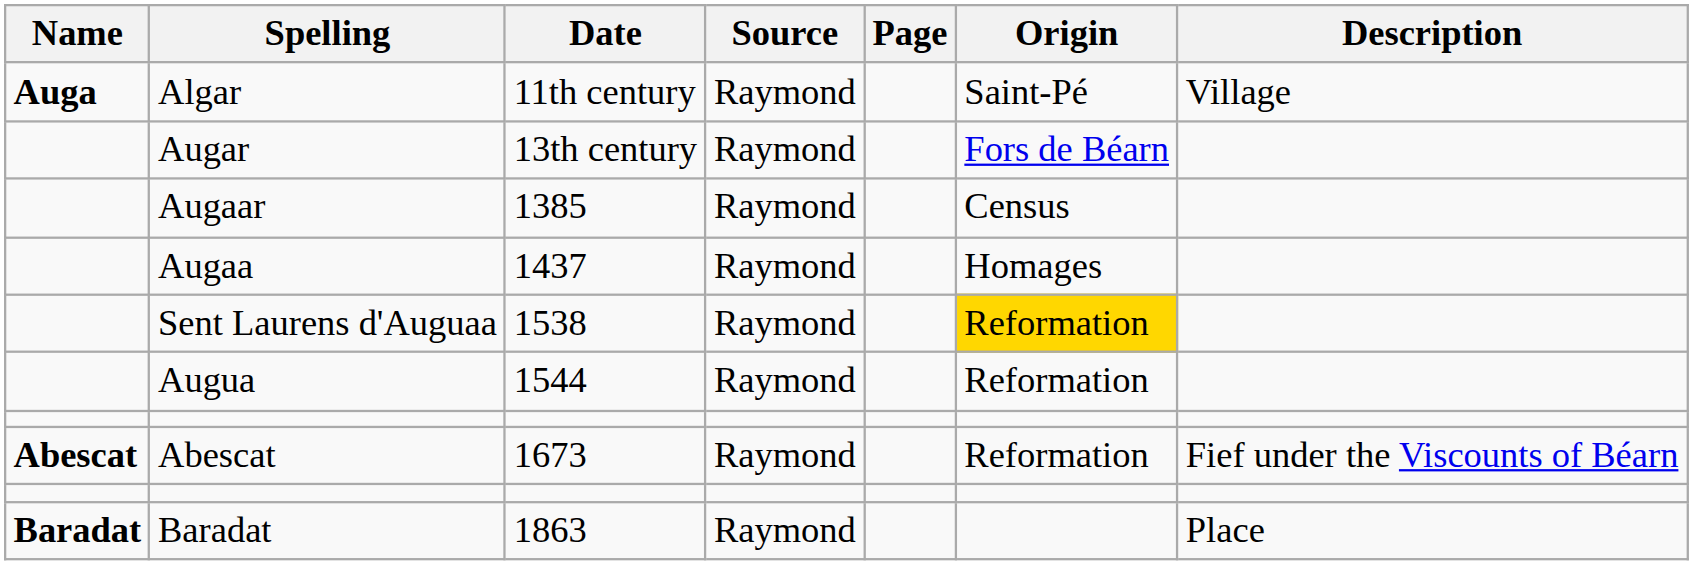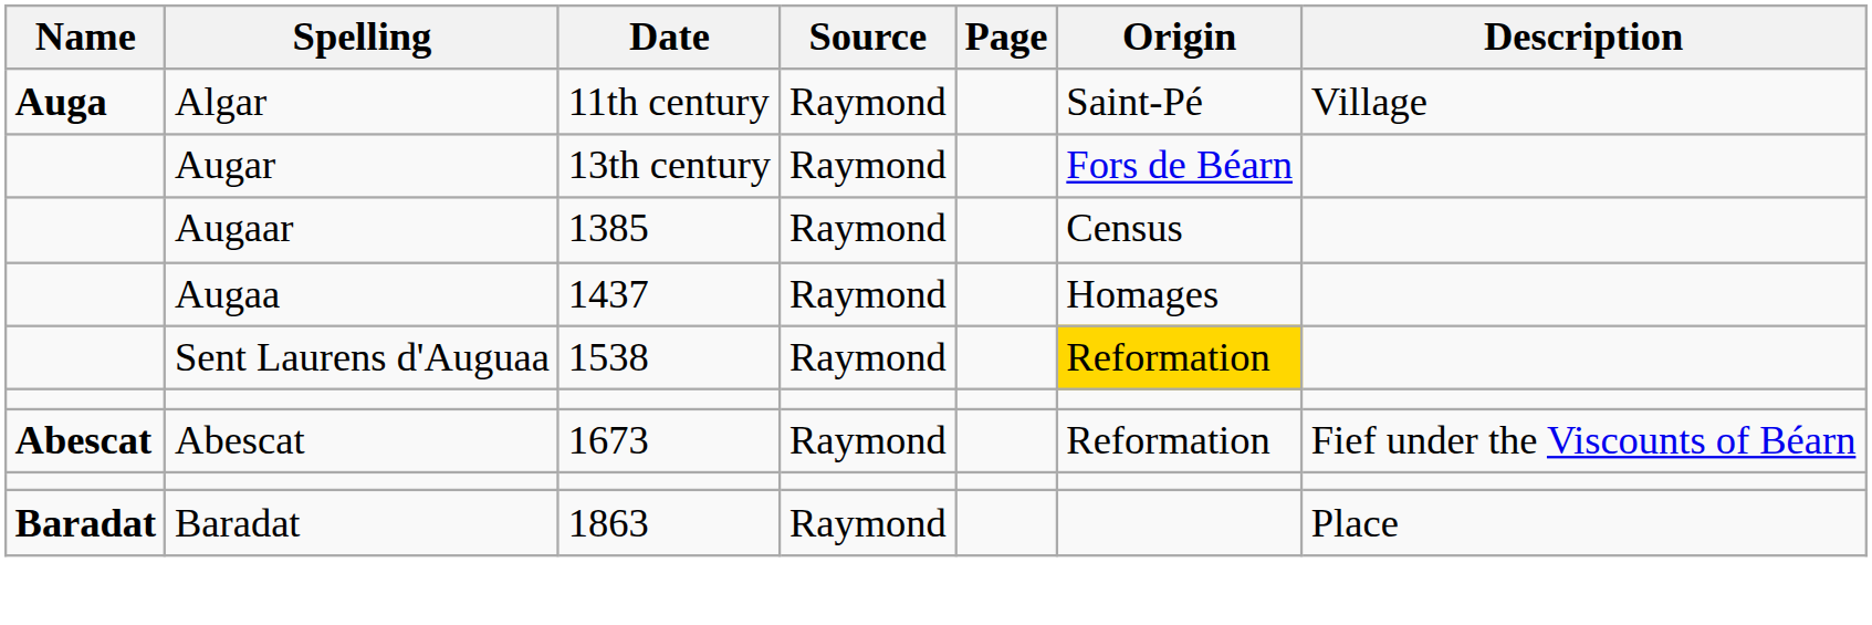- row: Augua | 1544 | Raymond | Reformation
